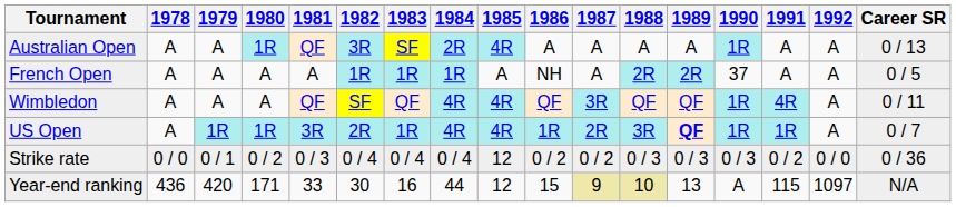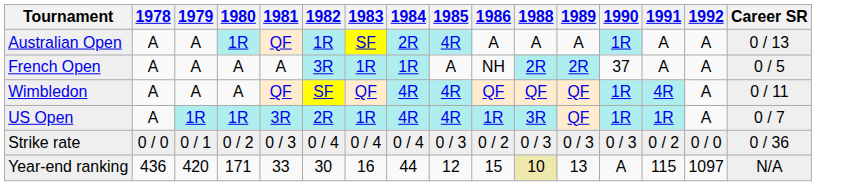- column: 1987 | A | A | 3R | 2R | 0 / 2 | 9
Australian Open | 1982: 3R -> 1R
French Open | 1982: 1R -> 3R
US Open | 1989: bold -> normal
Strike rate | 1985: 12 -> 0 / 3
